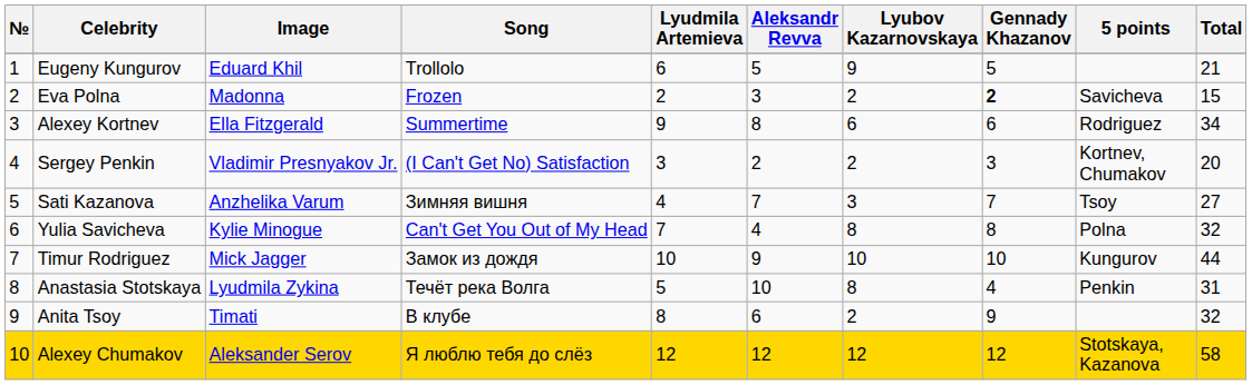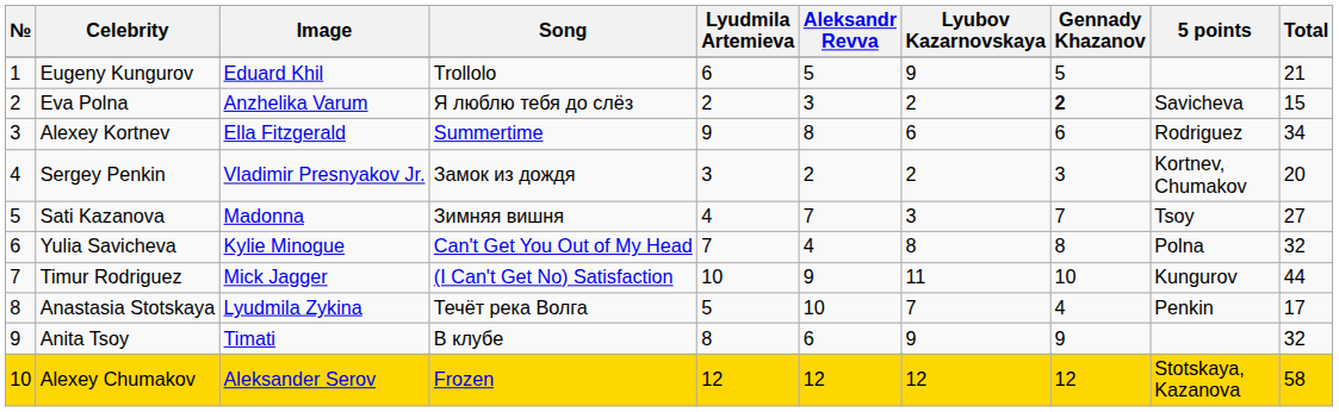Eva Polna | Image: Madonna -> Anzhelika Varum
Eva Polna | Song: Frozen -> Я люблю тебя до слёз
Sergey Penkin | Song: (I Can't Get No) Satisfaction -> Замок из дождя
Sati Kazanova | Image: Anzhelika Varum -> Madonna
Timur Rodriguez | Song: Замок из дождя -> (I Can't Get No) Satisfaction
Timur Rodriguez | Lyubov Kazarnovskaya: 10 -> 11
Anastasia Stotskaya | Lyubov Kazarnovskaya: 8 -> 7
Anastasia Stotskaya | Total: 31 -> 17
Anita Tsoy | Lyubov Kazarnovskaya: 2 -> 9
Alexey Chumakov | Song: Я люблю тебя до слёз -> Frozen
